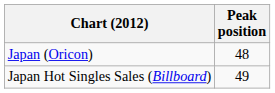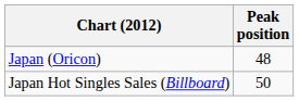Japan Hot Singles Sales (Billboard) | Peak position: 49 -> 50
